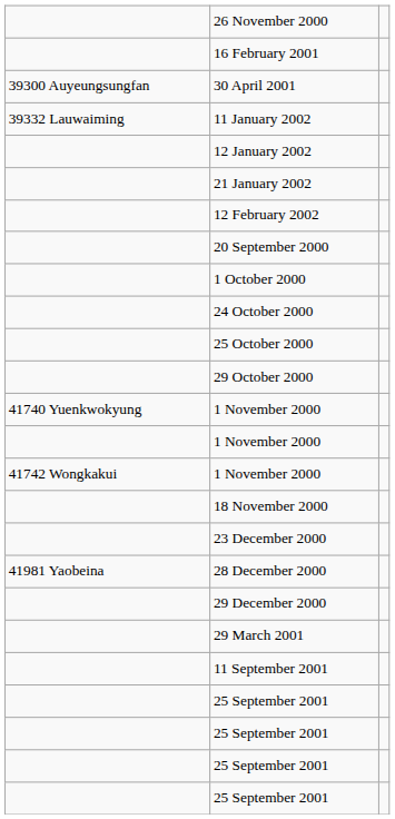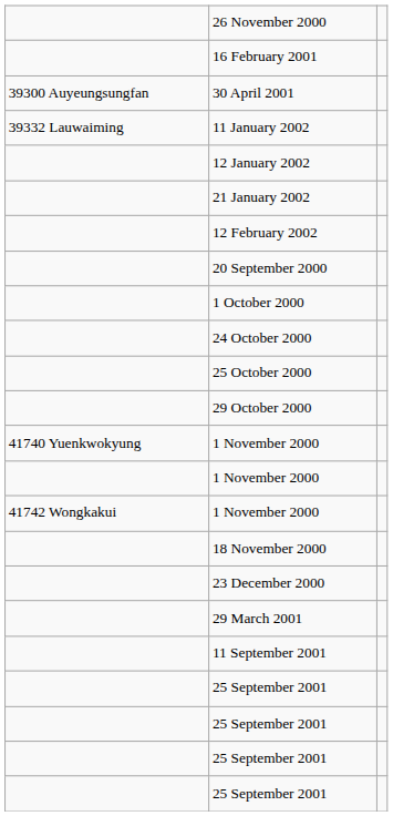- row: 41981 Yaobeina | 28 December 2000
- row: 29 December 2000
